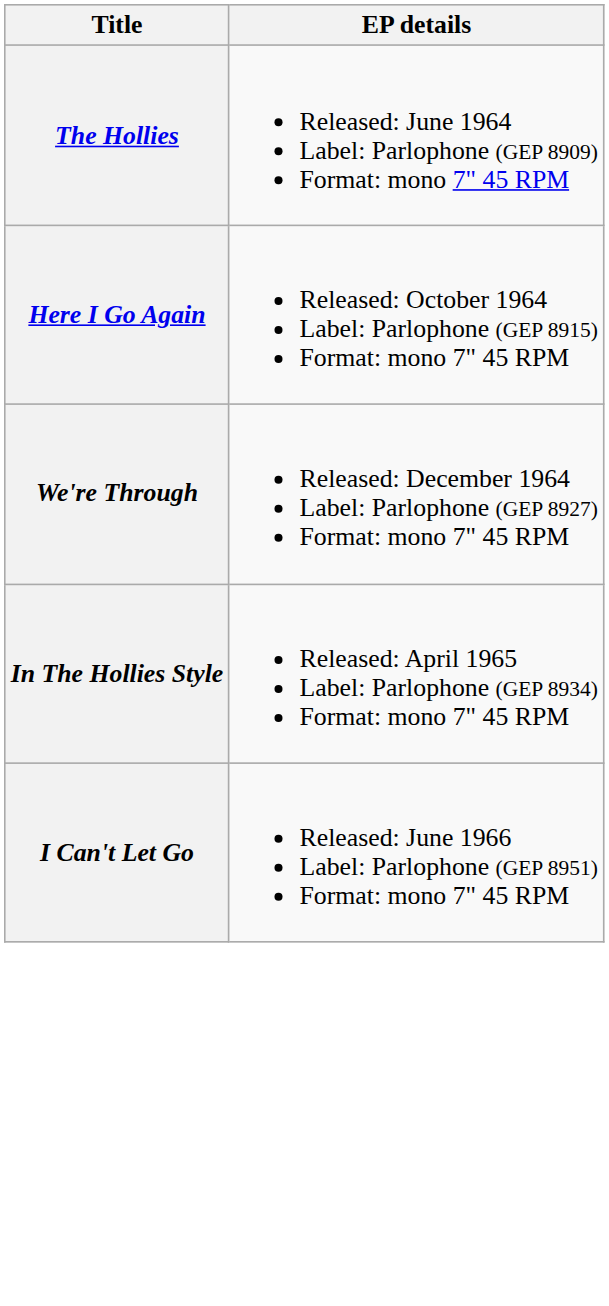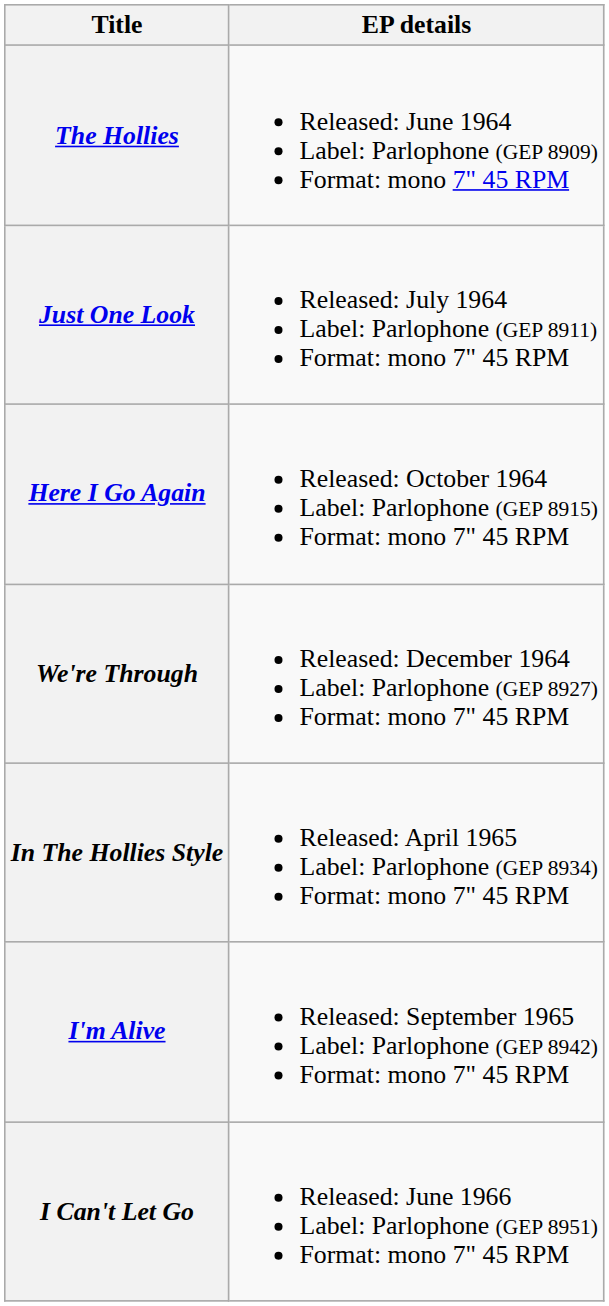+ row: Just One Look | Released: July 1964 Label: Parlophone (GEP 8911) Format: mono 7" 45 RPM
+ row: I'm Alive | Released: September 1965 Label: Parlophone (GEP 8942) Format: mono 7" 45 RPM
